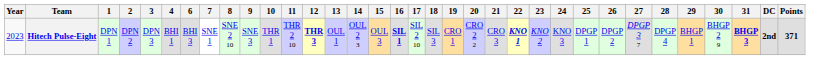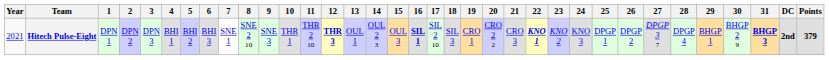+ column: 5 | BHI 2
Hitech Pulse-Eight | Year: 2023 -> 2021
Hitech Pulse-Eight | Points: 371 -> 379
